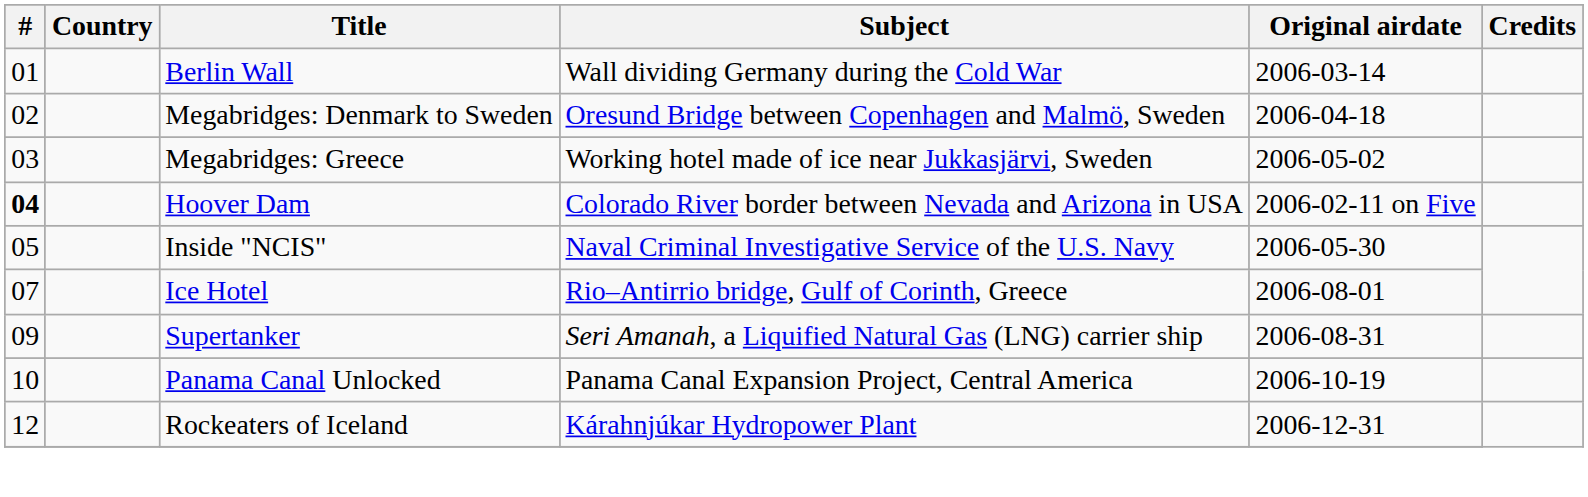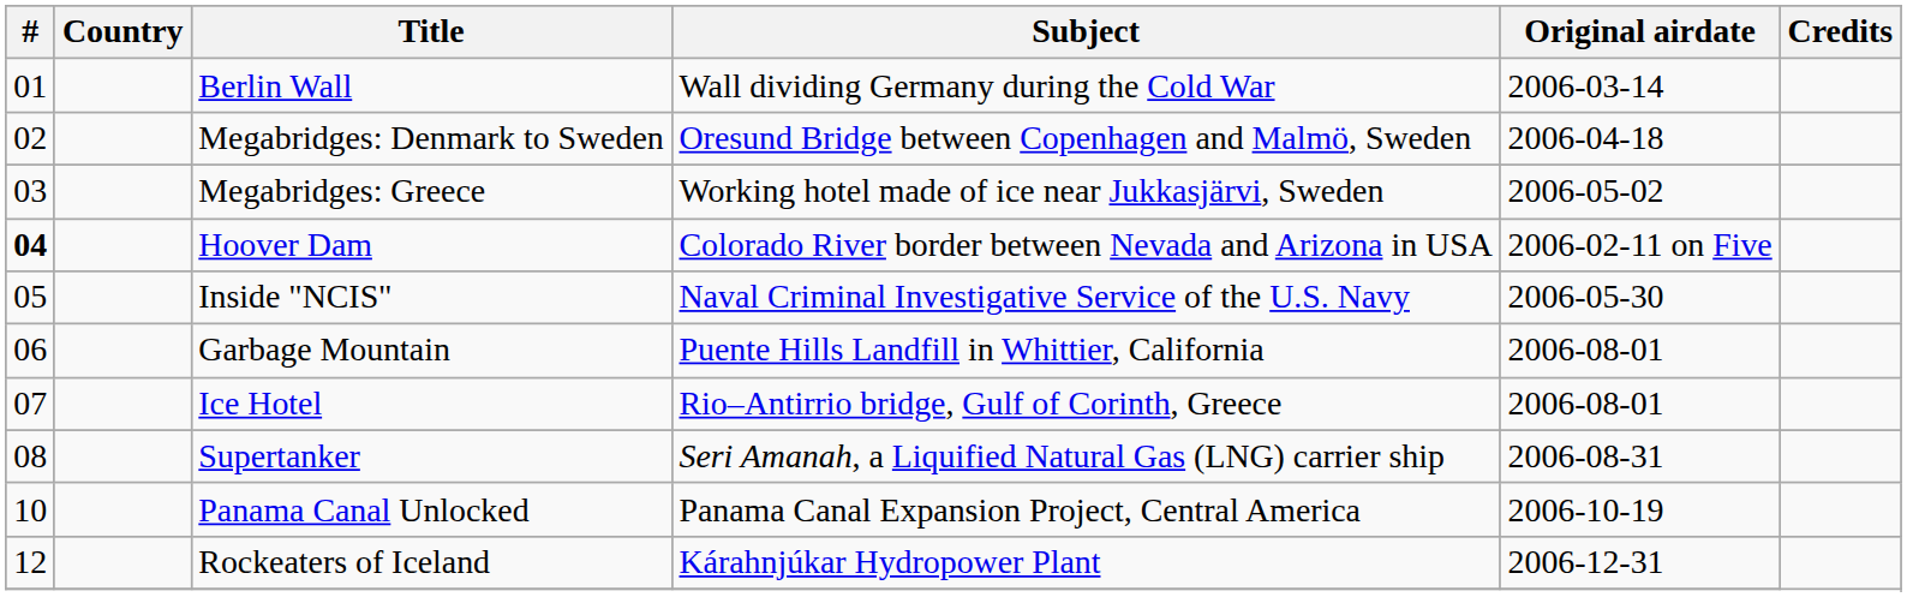+ row: 06 | Garbage Mountain | Puente Hills Landfill in Whittier, California | 2006-08-01
Supertanker | #: 09 -> 08
